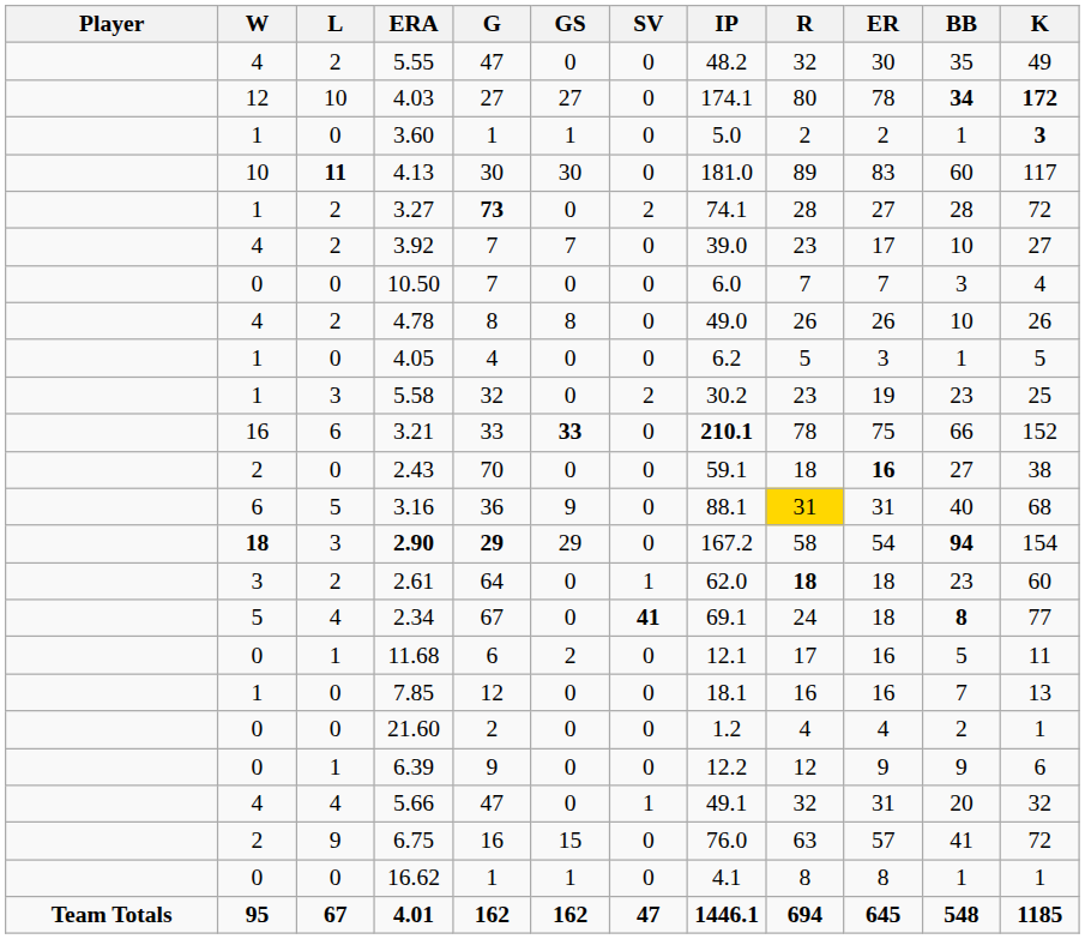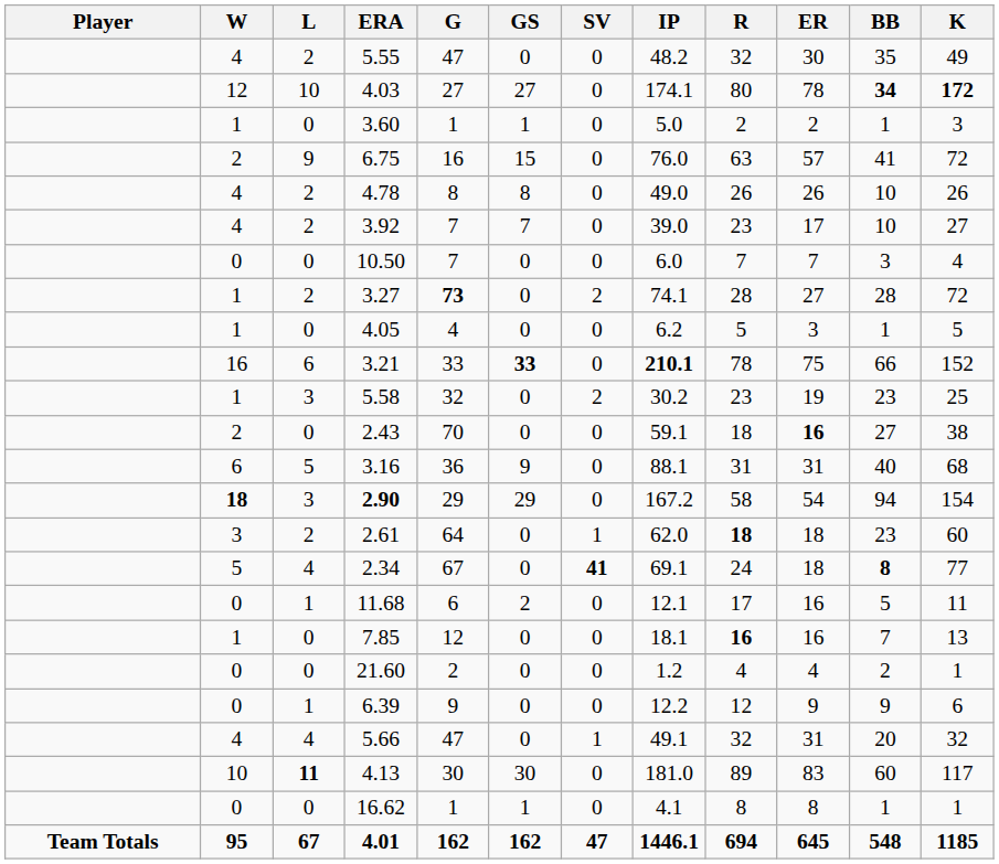3.60 | K: bold -> normal
rows swapped: 6.75 <-> 4.13
rows swapped: 4.78 <-> 3.27
rows swapped: 5.58 <-> 3.21
3.16 | R: gold background -> no background
2.90 | G: bold -> normal
2.90 | BB: bold -> normal
7.85 | R: normal -> bold
